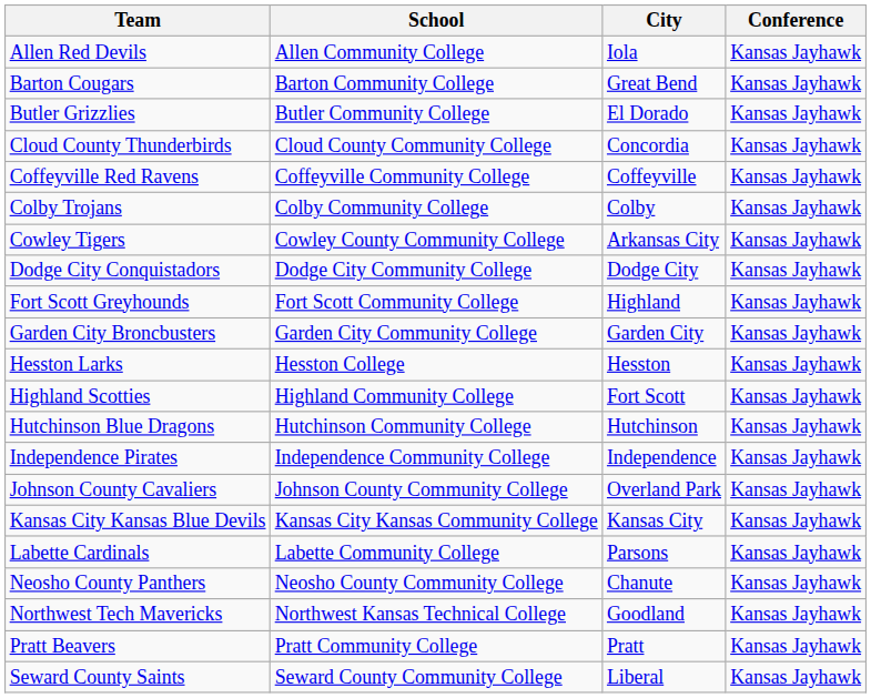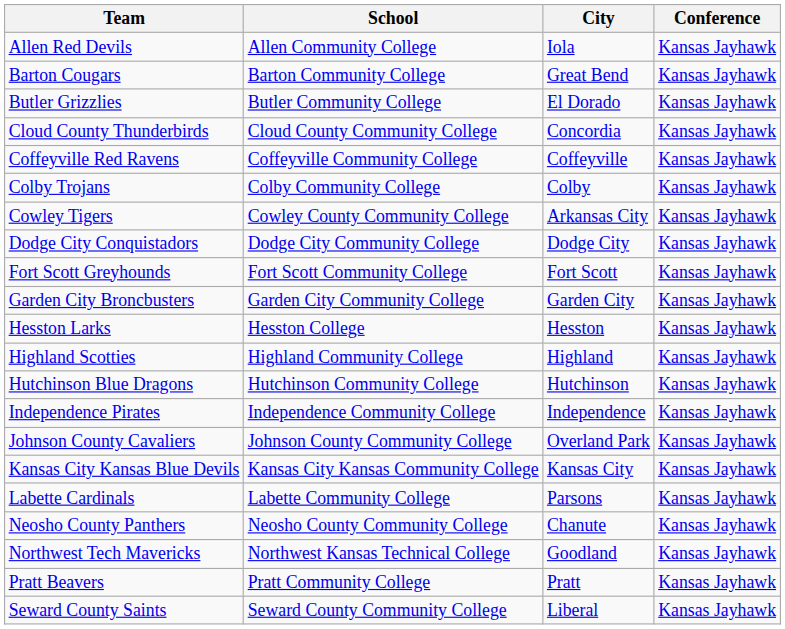Fort Scott Greyhounds | City: Highland -> Fort Scott
Highland Scotties | City: Fort Scott -> Highland
